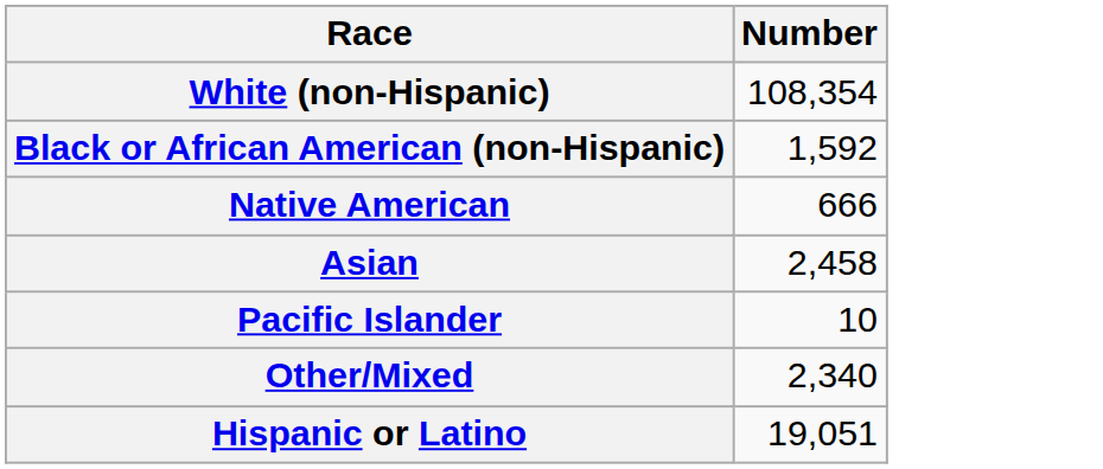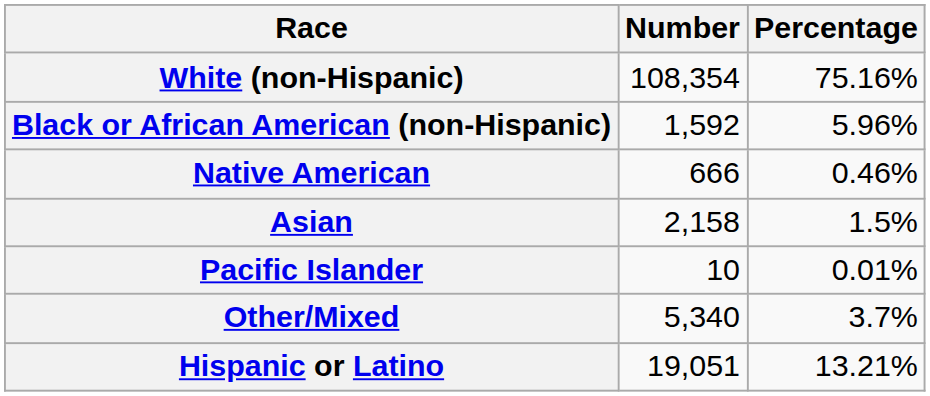+ column: Percentage | 75.16% | 5.96% | 0.46% | 1.5% | 0.01% | 3.7% | 13.21%
Asian | Number: 2,458 -> 2,158
Other/Mixed | Number: 2,340 -> 5,340
